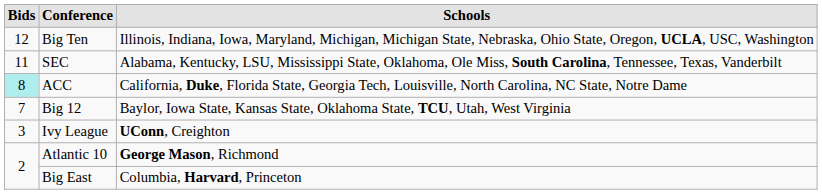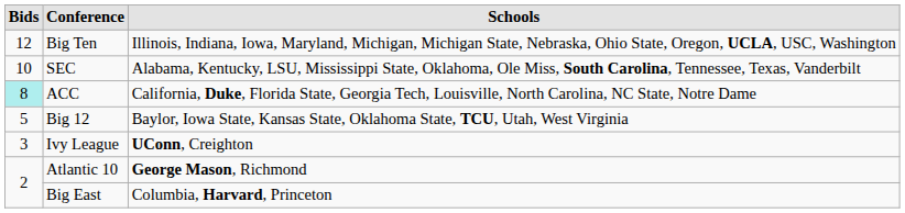SEC | Bids: 11 -> 10
Big 12 | Bids: 7 -> 5
